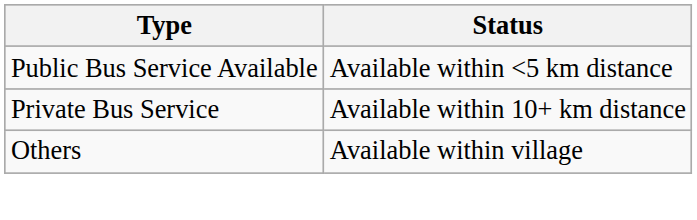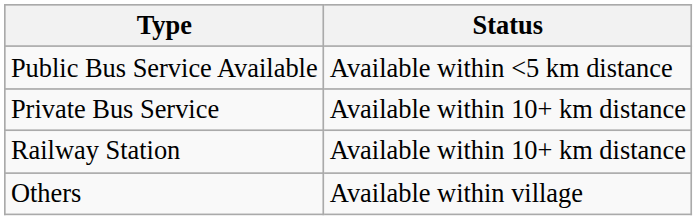+ row: Railway Station | Available within 10+ km distance
